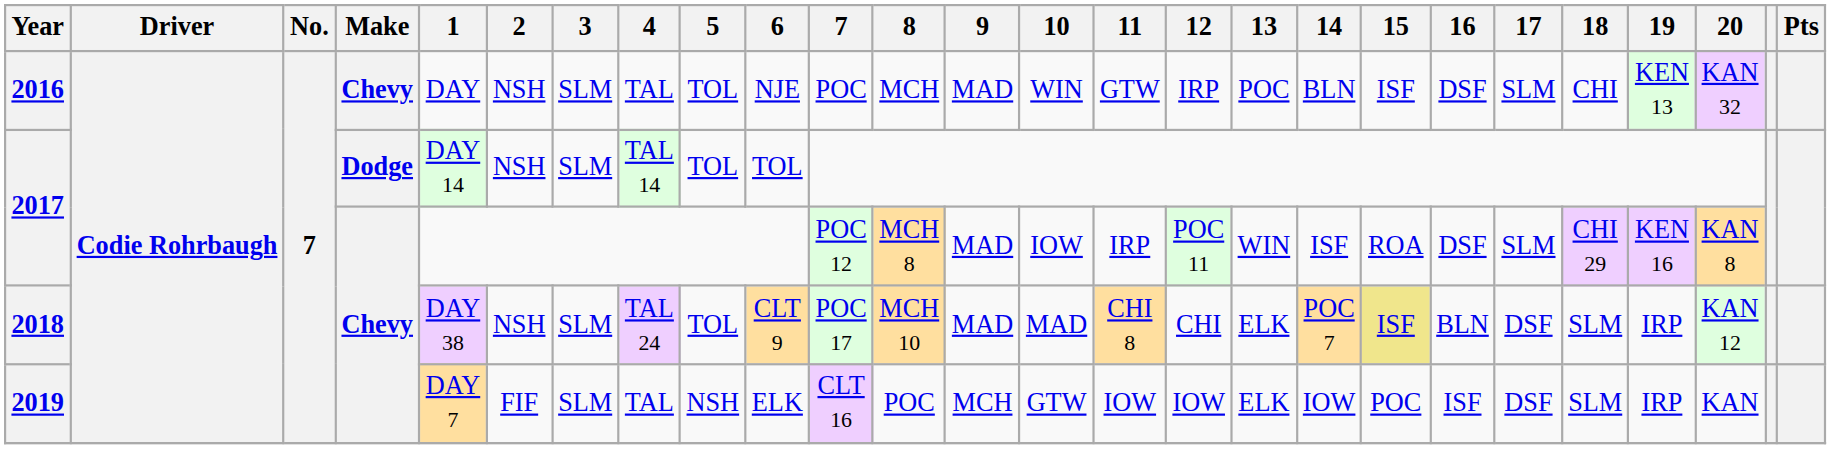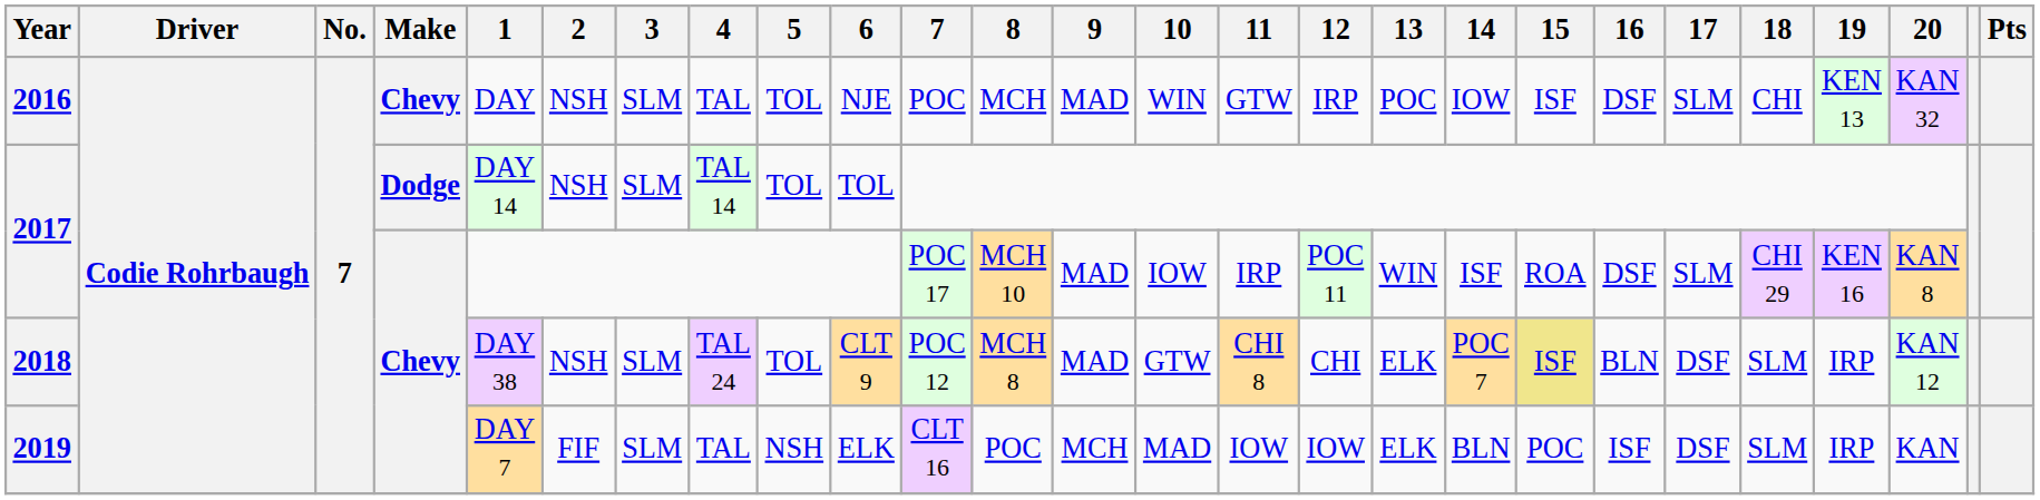2016 | 14: BLN -> IOW
2017 / Chevy | 7: POC 12 -> POC 17
2017 / Chevy | 8: MCH 8 -> MCH 10
2018 | 7: POC 17 -> POC 12
2018 | 8: MCH 10 -> MCH 8
2018 | 10: MAD -> GTW
2019 | 10: GTW -> MAD
2019 | 14: IOW -> BLN
